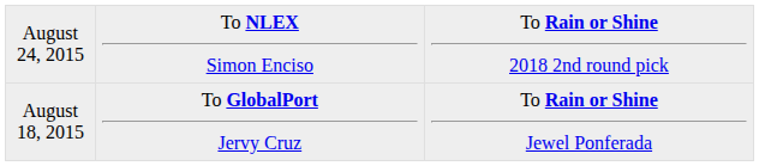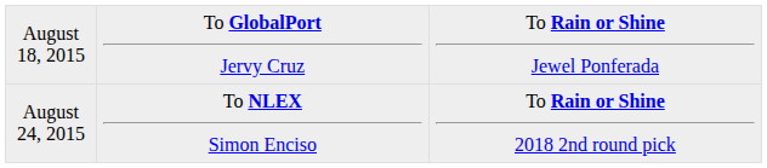rows swapped: August 18, 2015 <-> August 24, 2015
